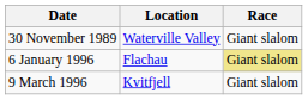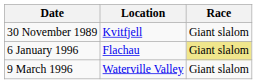30 November 1989 | Location: Waterville Valley -> Kvitfjell
9 March 1996 | Location: Kvitfjell -> Waterville Valley
